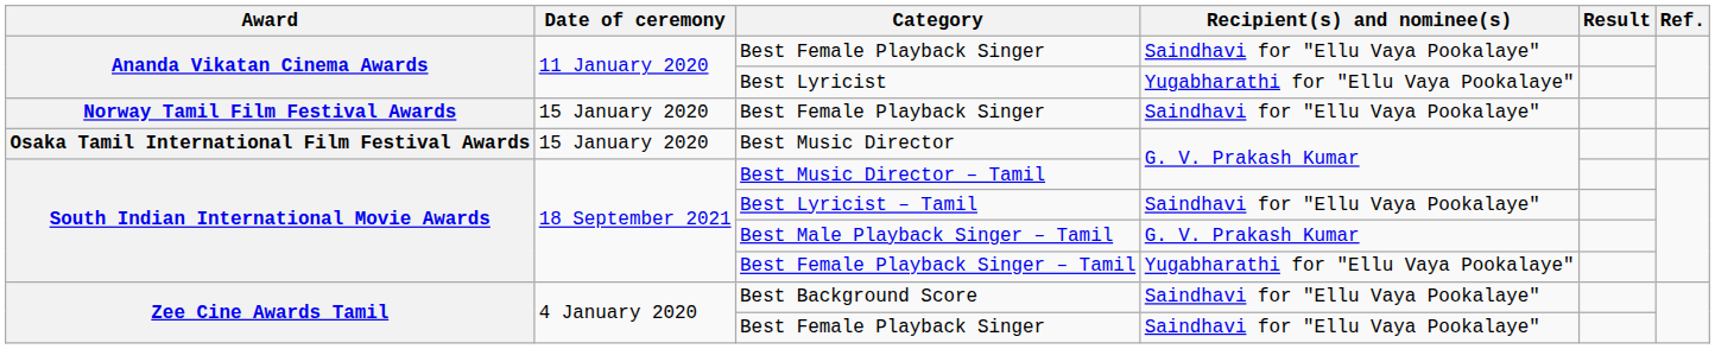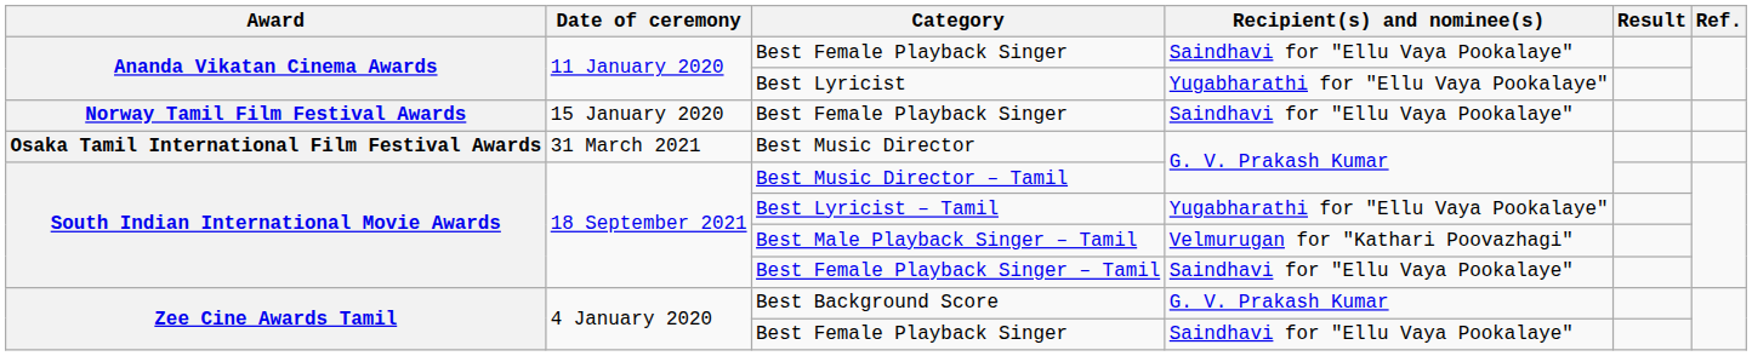Best Music Director | Date of ceremony: 15 January 2020 -> 31 March 2021
Best Lyricist – Tamil | Recipient(s) and nominee(s): Saindhavi for "Ellu Vaya Pookalaye" -> Yugabharathi for "Ellu Vaya Pookalaye"
Best Male Playback Singer – Tamil | Recipient(s) and nominee(s): G. V. Prakash Kumar -> Velmurugan for "Kathari Poovazhagi"
Best Female Playback Singer – Tamil | Recipient(s) and nominee(s): Yugabharathi for "Ellu Vaya Pookalaye" -> Saindhavi for "Ellu Vaya Pookalaye"
Best Background Score | Recipient(s) and nominee(s): Saindhavi for "Ellu Vaya Pookalaye" -> G. V. Prakash Kumar
